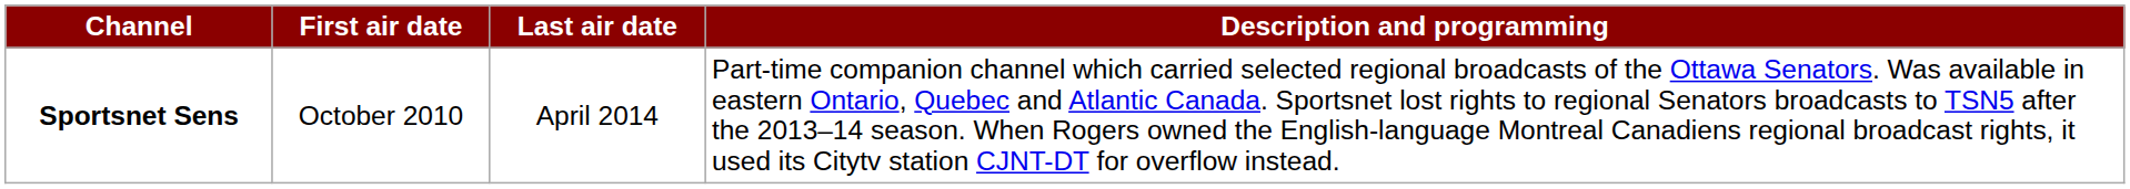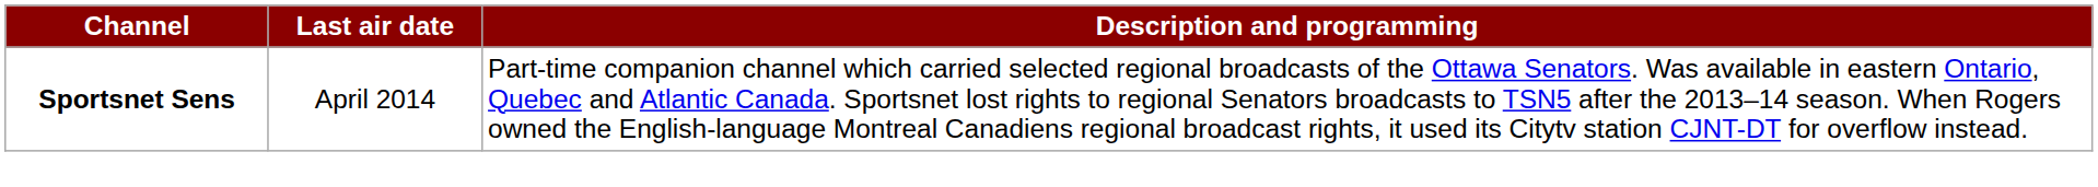- column: First air date | October 2010
